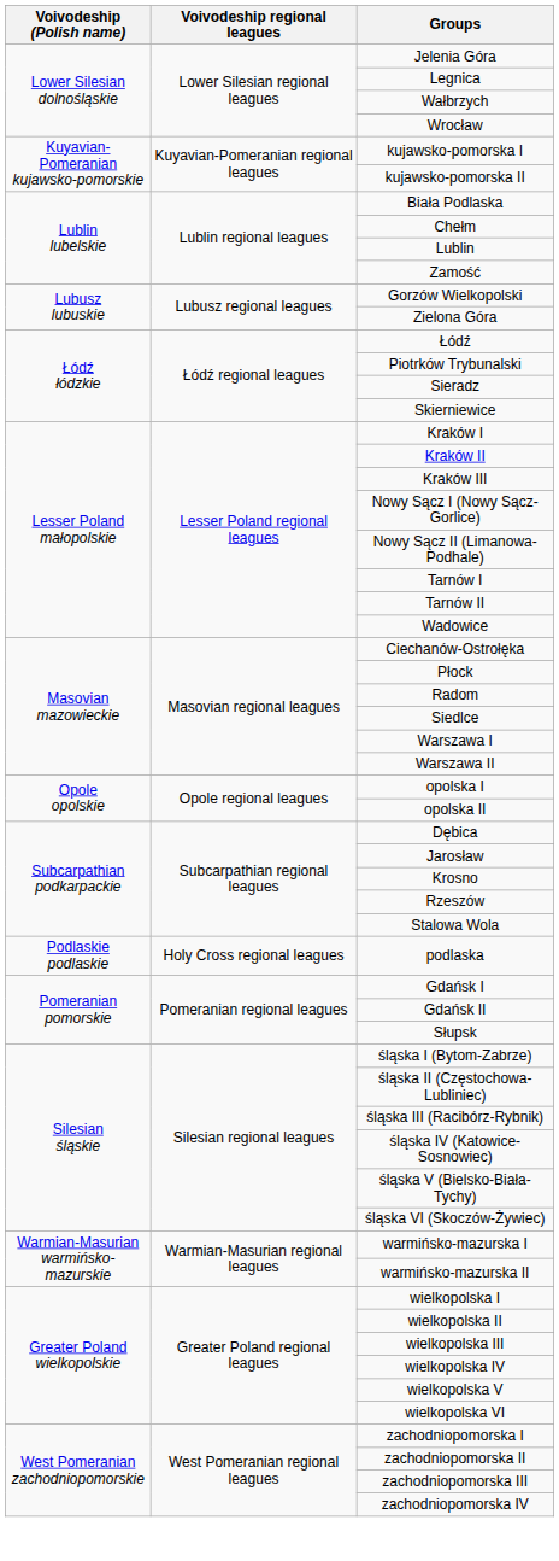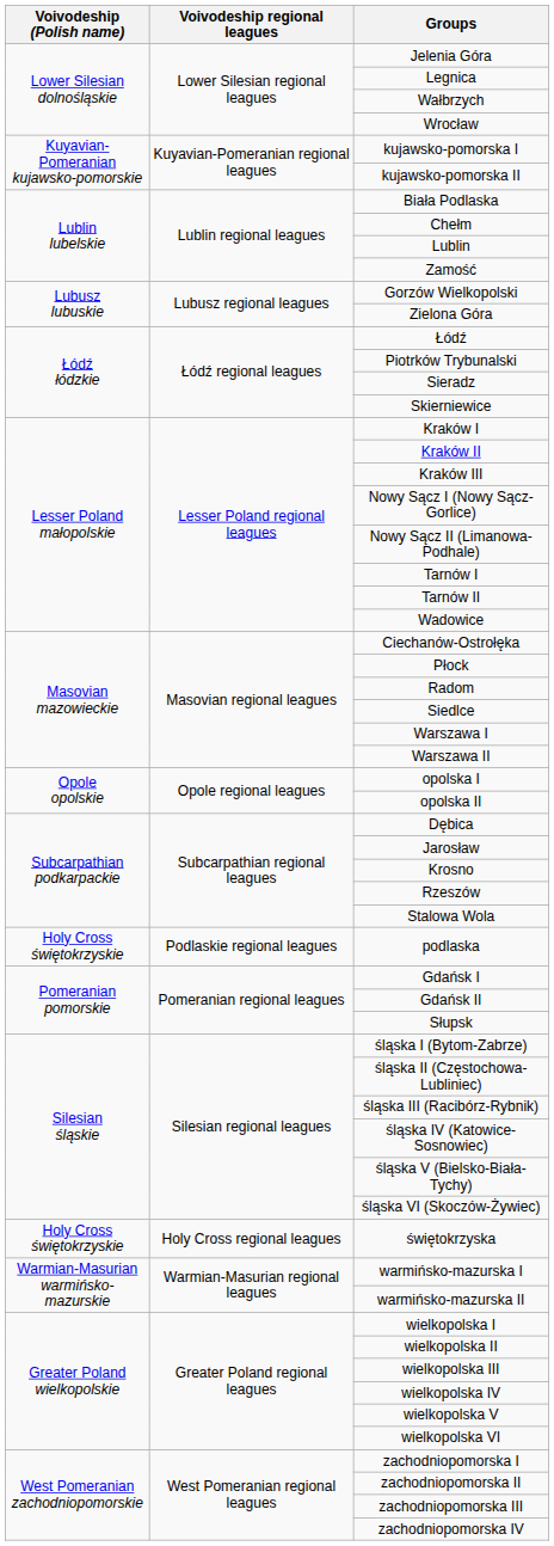podlaska | Voivodeship (Polish name): Podlaskie podlaskie -> Holy Cross świętokrzyskie
podlaska | Voivodeship regional leagues: Holy Cross regional leagues -> Podlaskie regional leagues
+ row: Holy Cross świętokrzyskie | Holy Cross regional leagues | świętokrzyska
